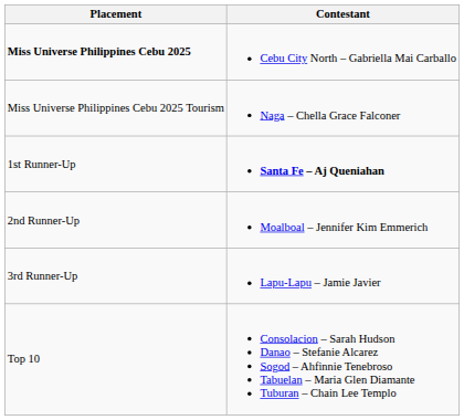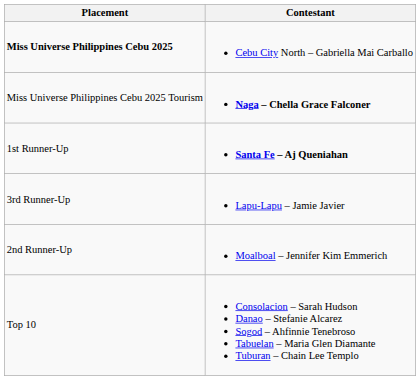Miss Universe Philippines Cebu 2025 Tourism | Contestant: normal -> bold
rows swapped: 2nd Runner-Up <-> 3rd Runner-Up
